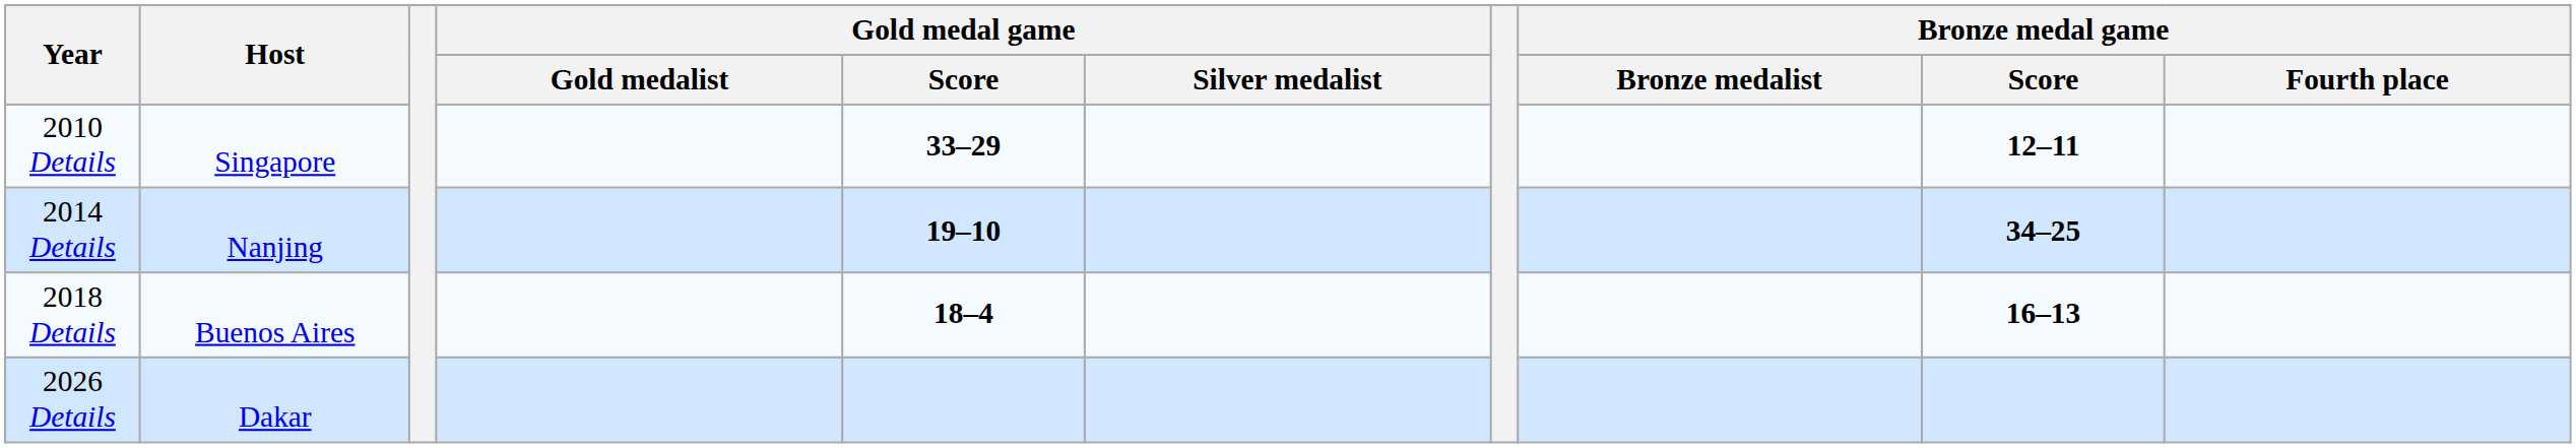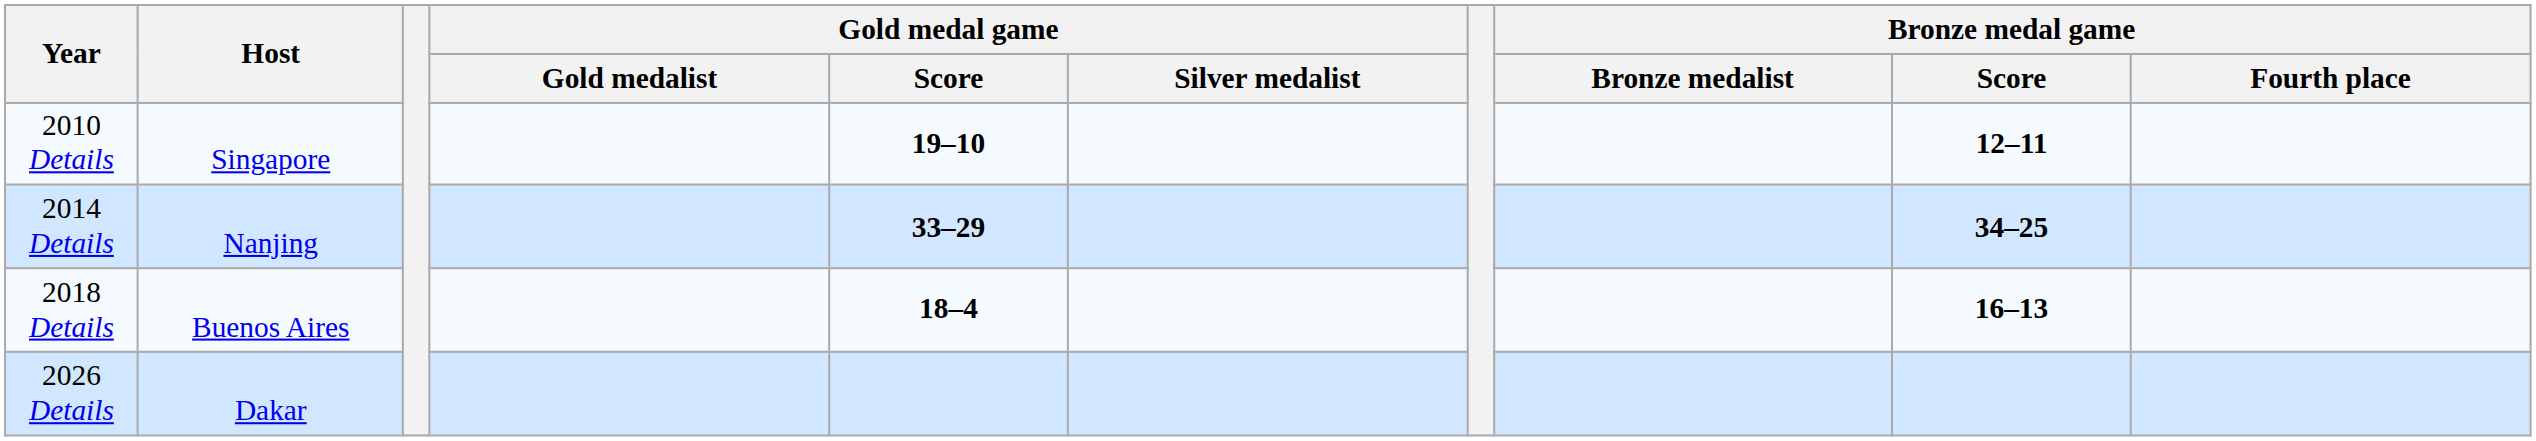2010 Details | Gold medal game / Score: 33–29 -> 19–10
2014 Details | Gold medal game / Score: 19–10 -> 33–29
